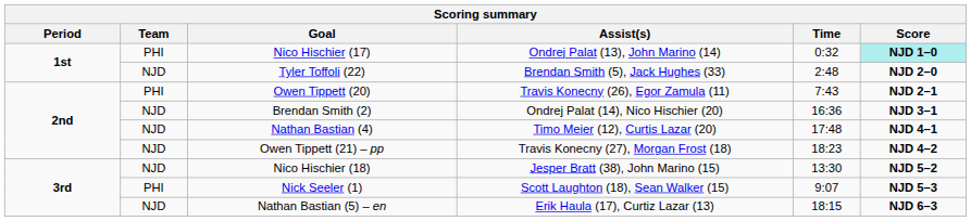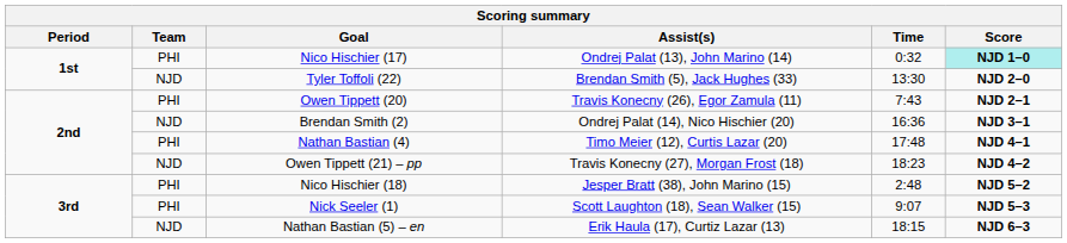Tyler Toffoli (22) | Time: 2:48 -> 13:30
Nathan Bastian (4) | Team: NJD -> PHI
Nico Hischier (18) | Team: NJD -> PHI
Nico Hischier (18) | Time: 13:30 -> 2:48
